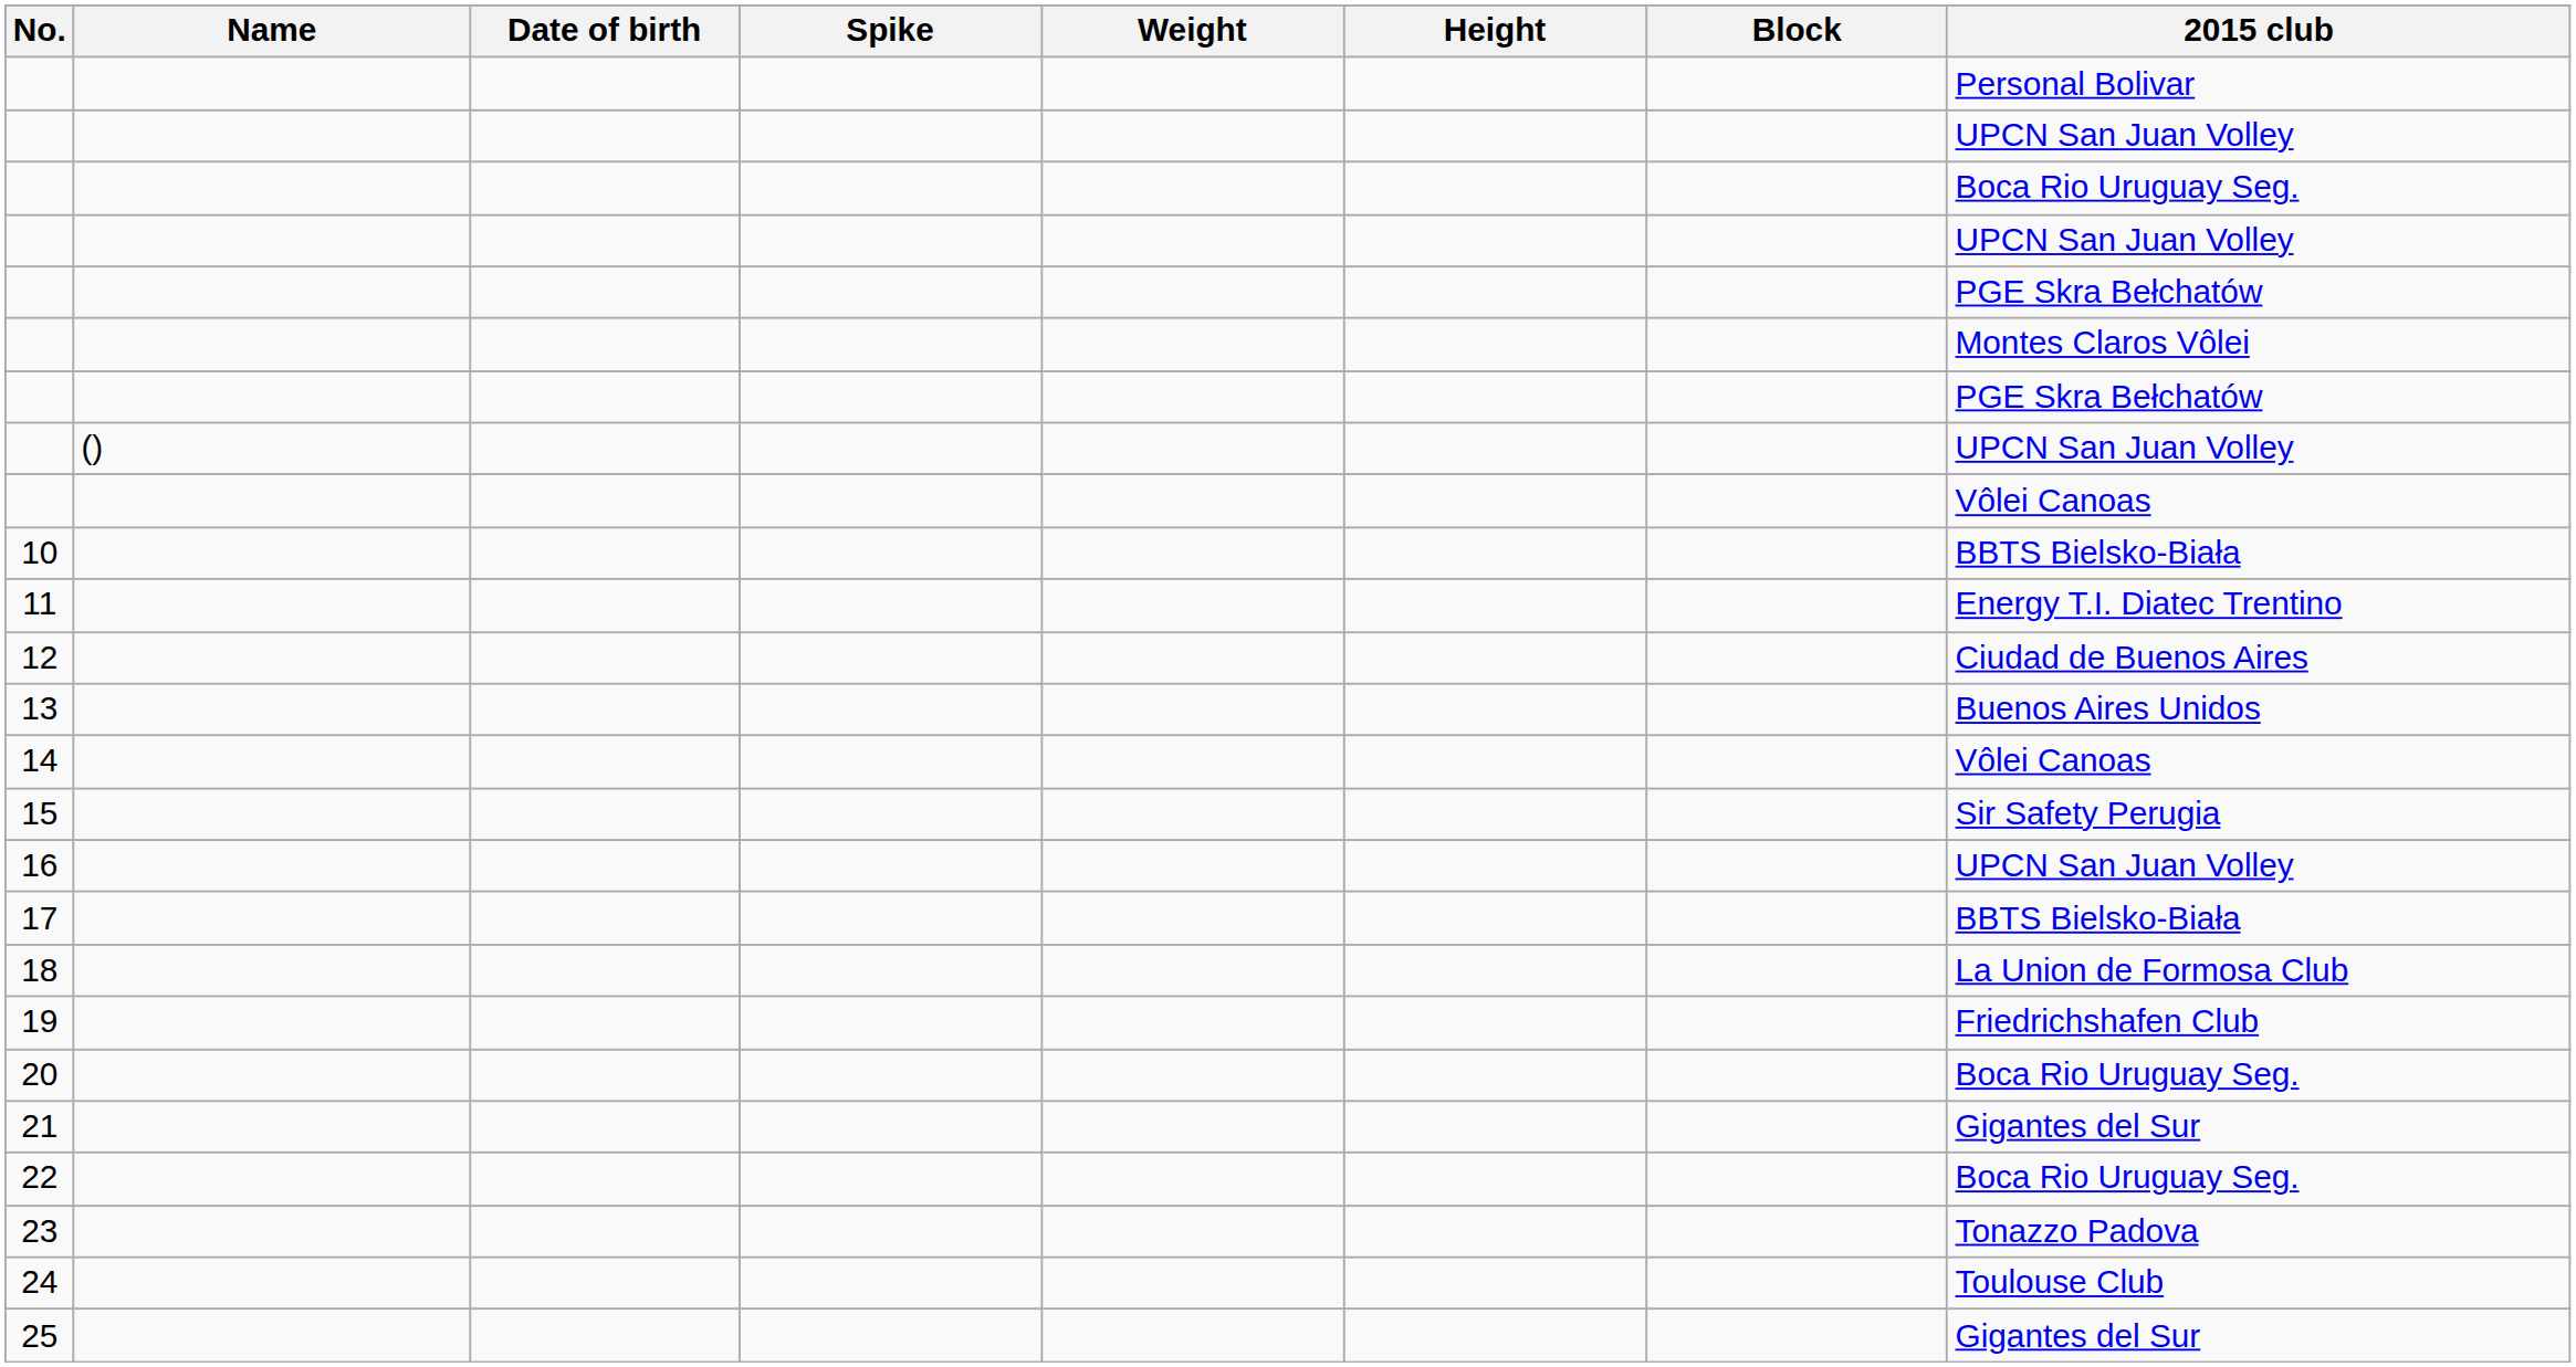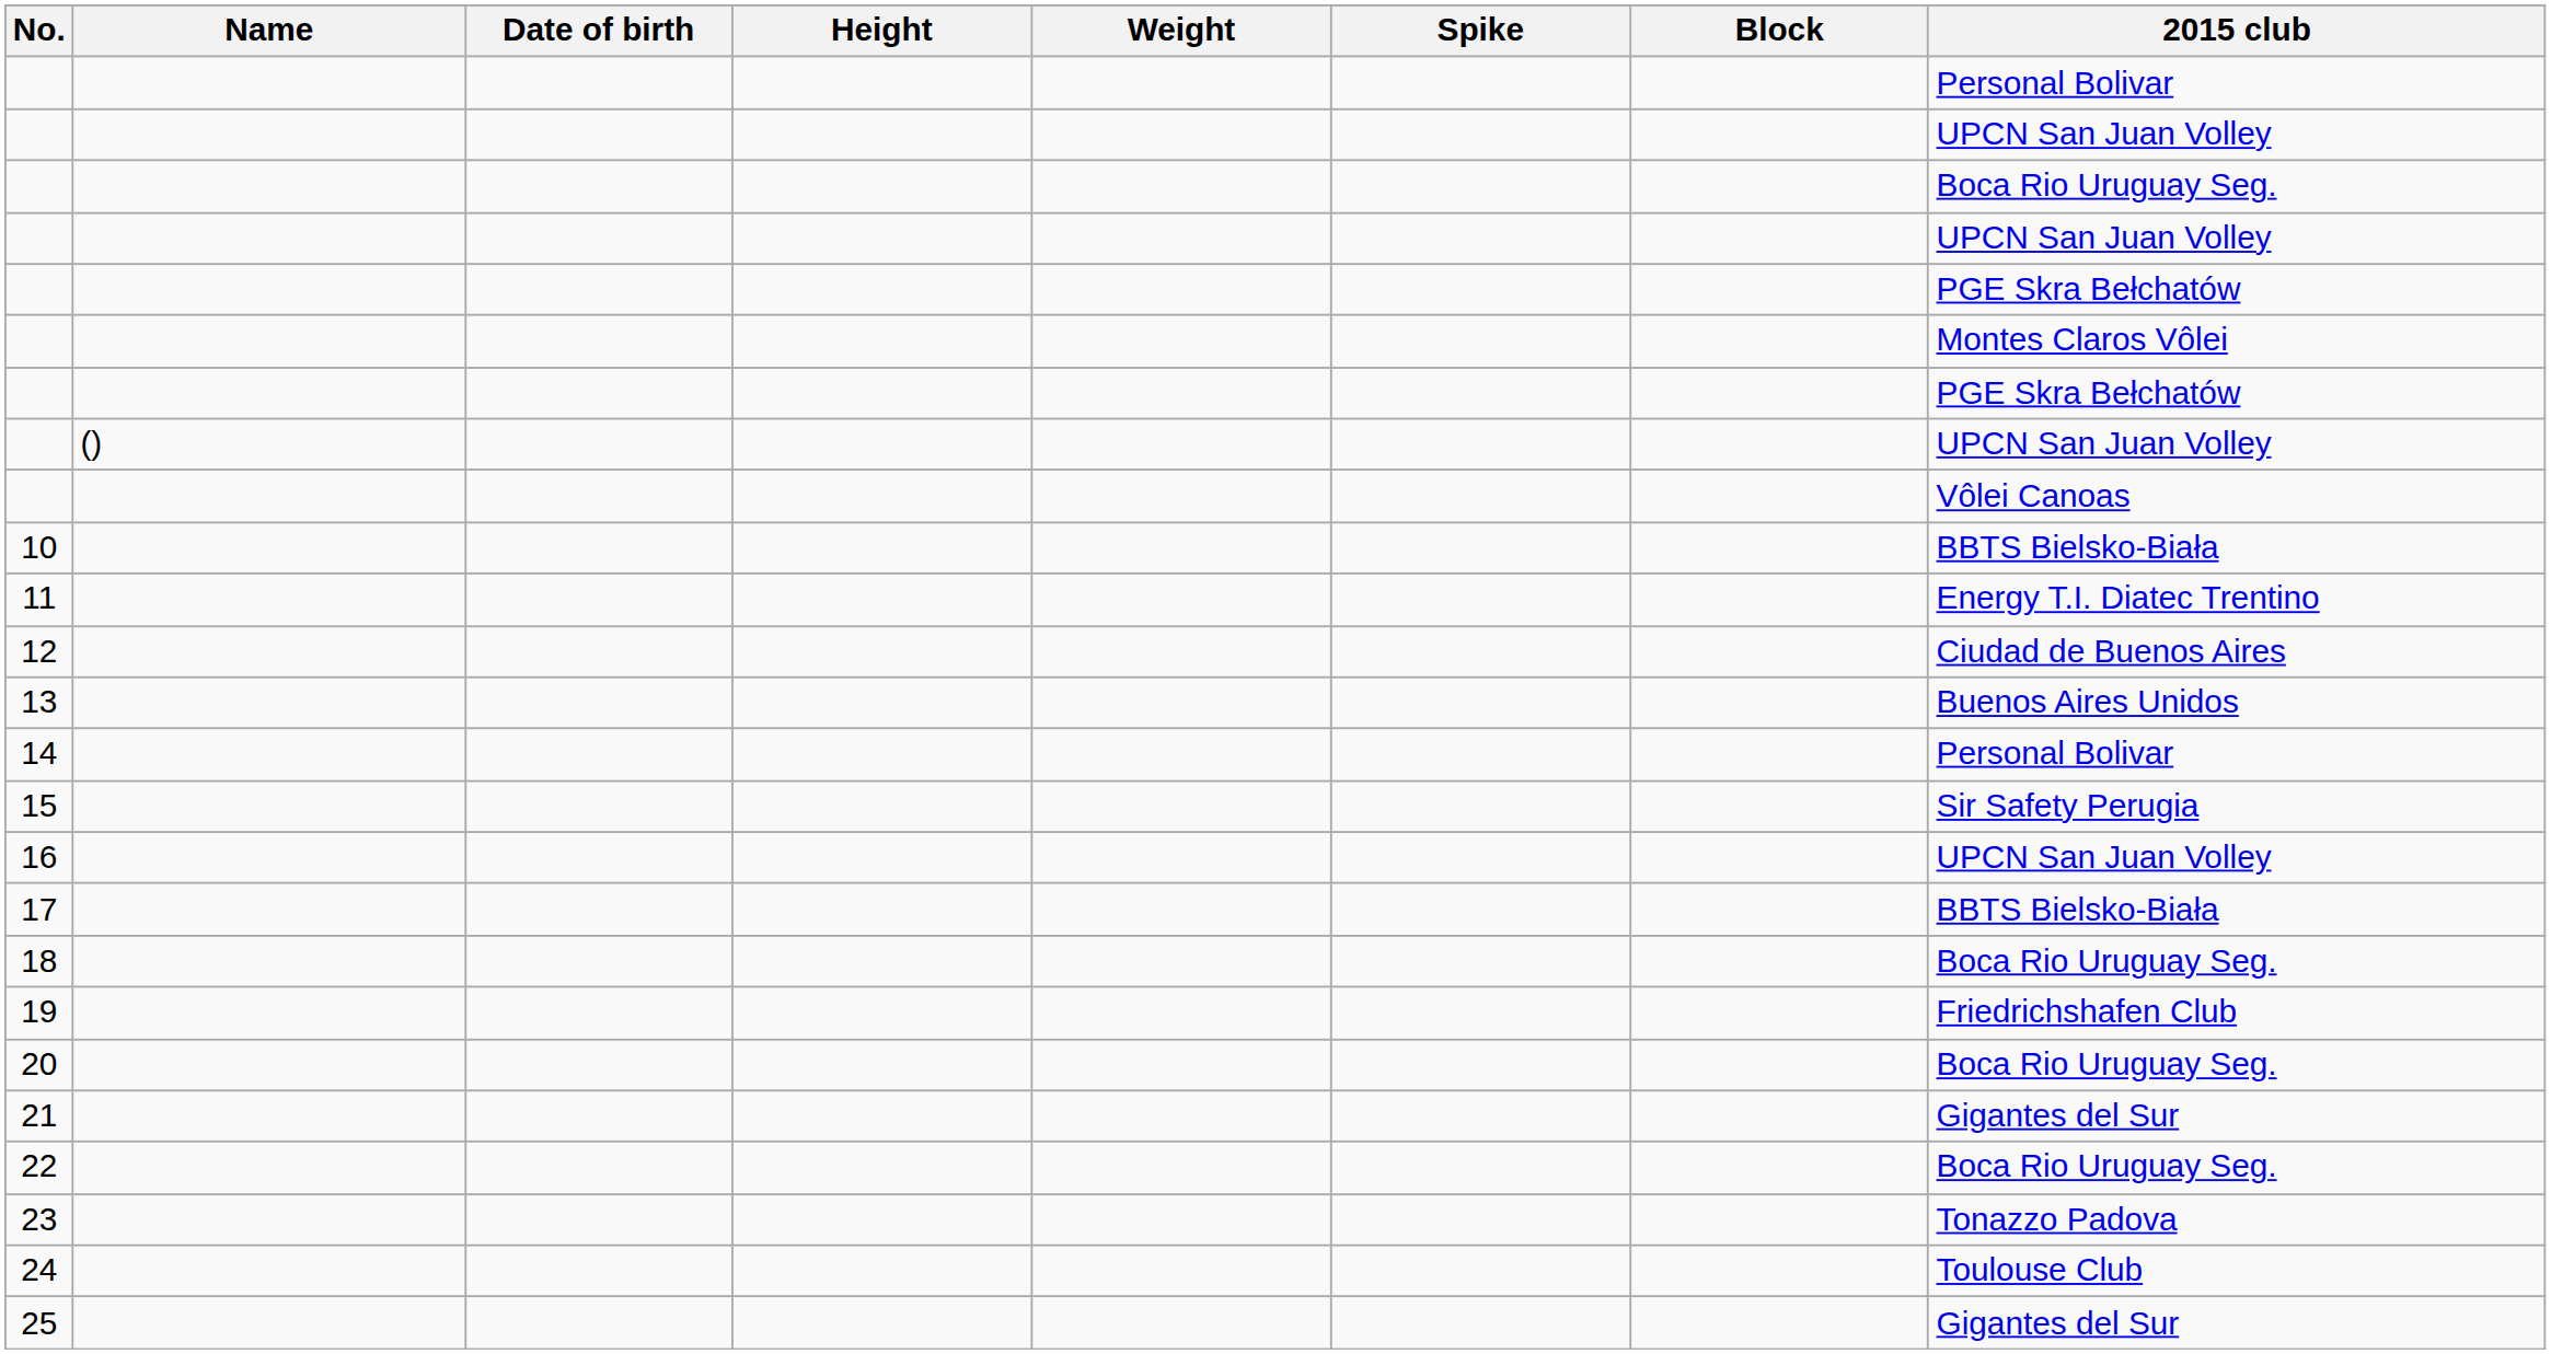columns swapped: Height <-> Spike
14 | 2015 club: Vôlei Canoas -> Personal Bolivar
18 | 2015 club: La Union de Formosa Club -> Boca Rio Uruguay Seg.
